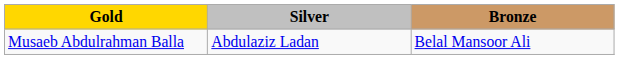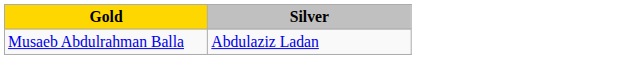- column: Bronze | Belal Mansoor Ali
